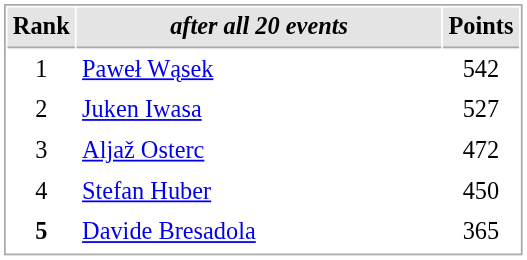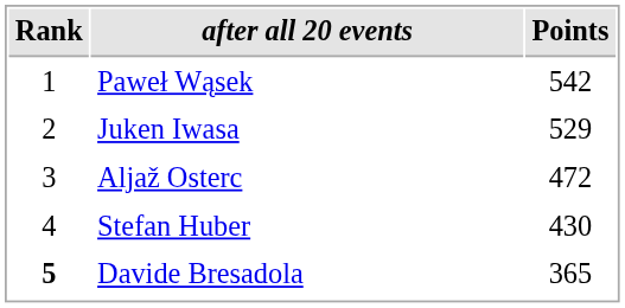Juken Iwasa | Points: 527 -> 529
Stefan Huber | Points: 450 -> 430
